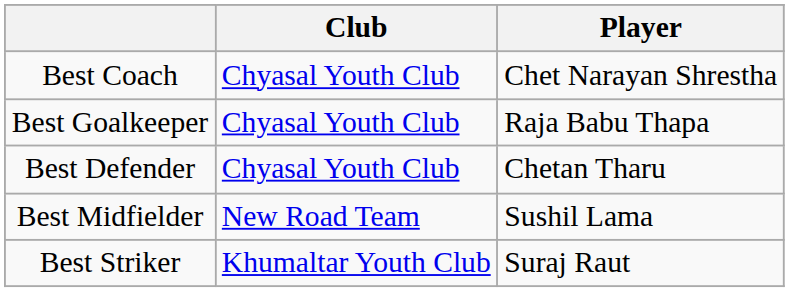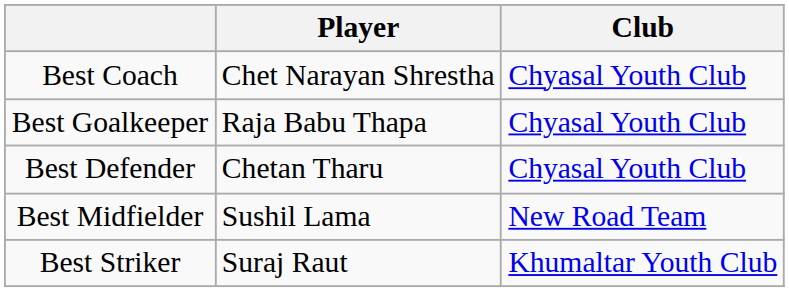columns swapped: Player <-> Club
